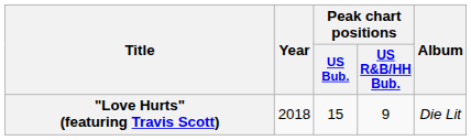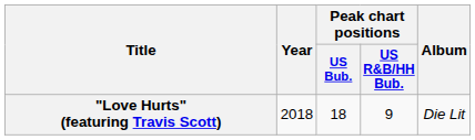"Love Hurts" (featuring Travis Scott) | Peak chart positions / US Bub.: 15 -> 18
